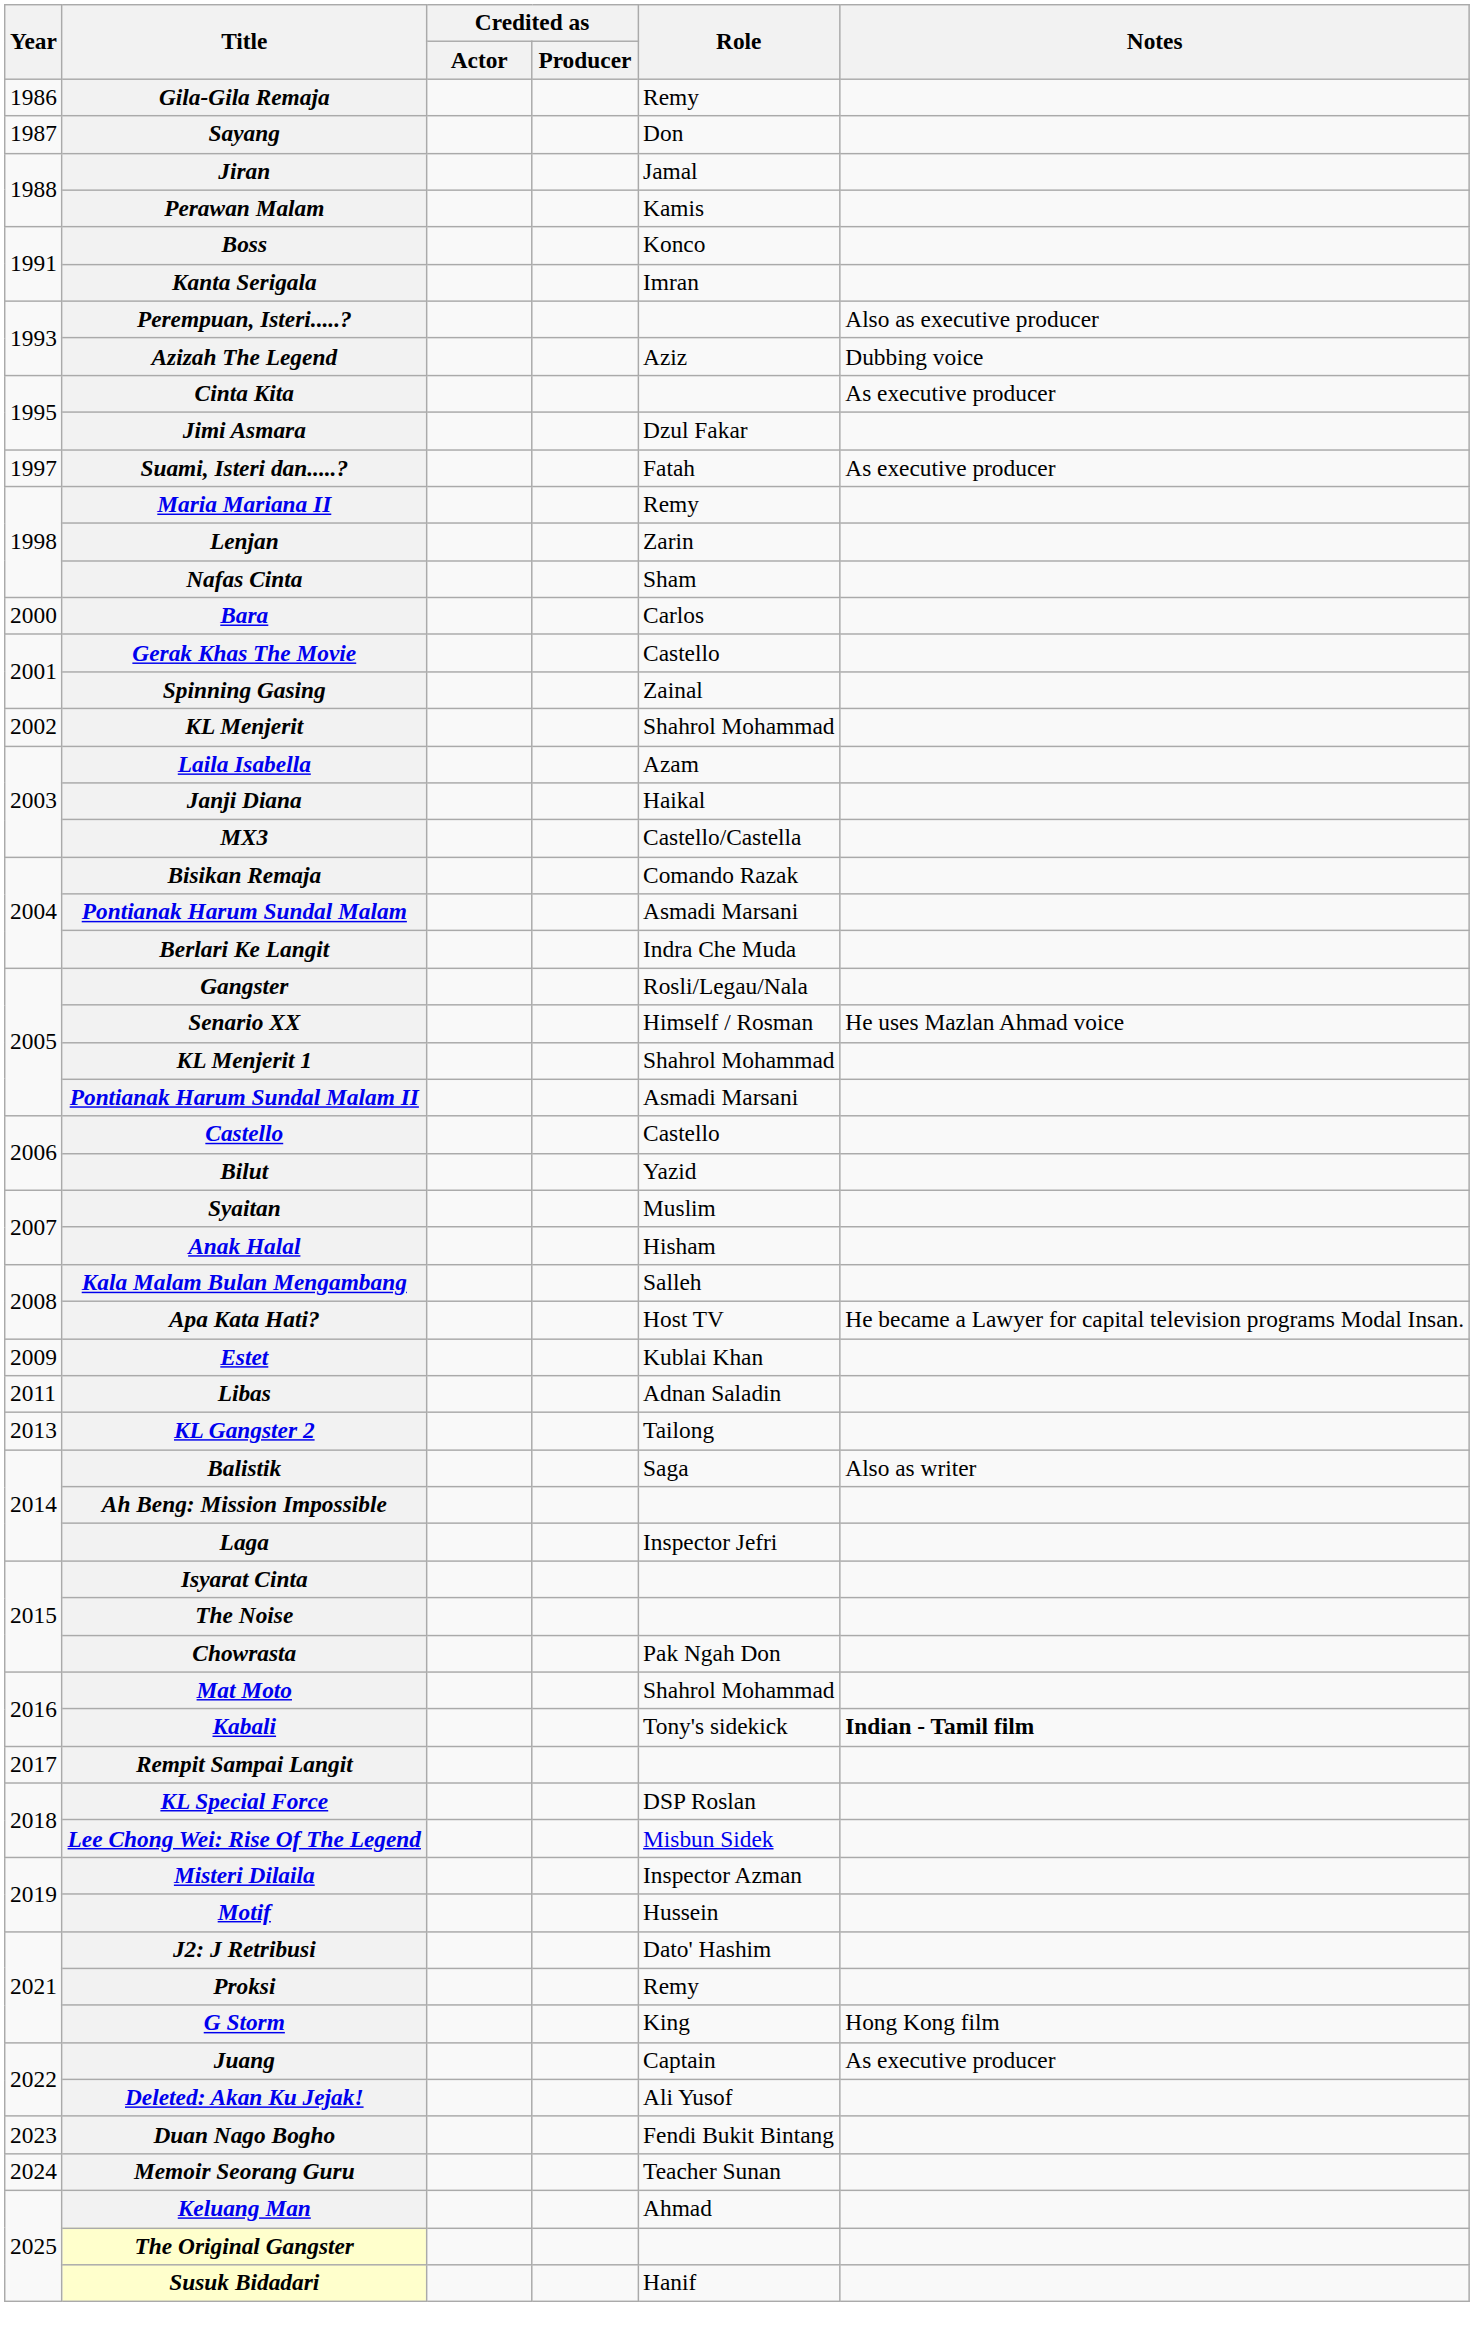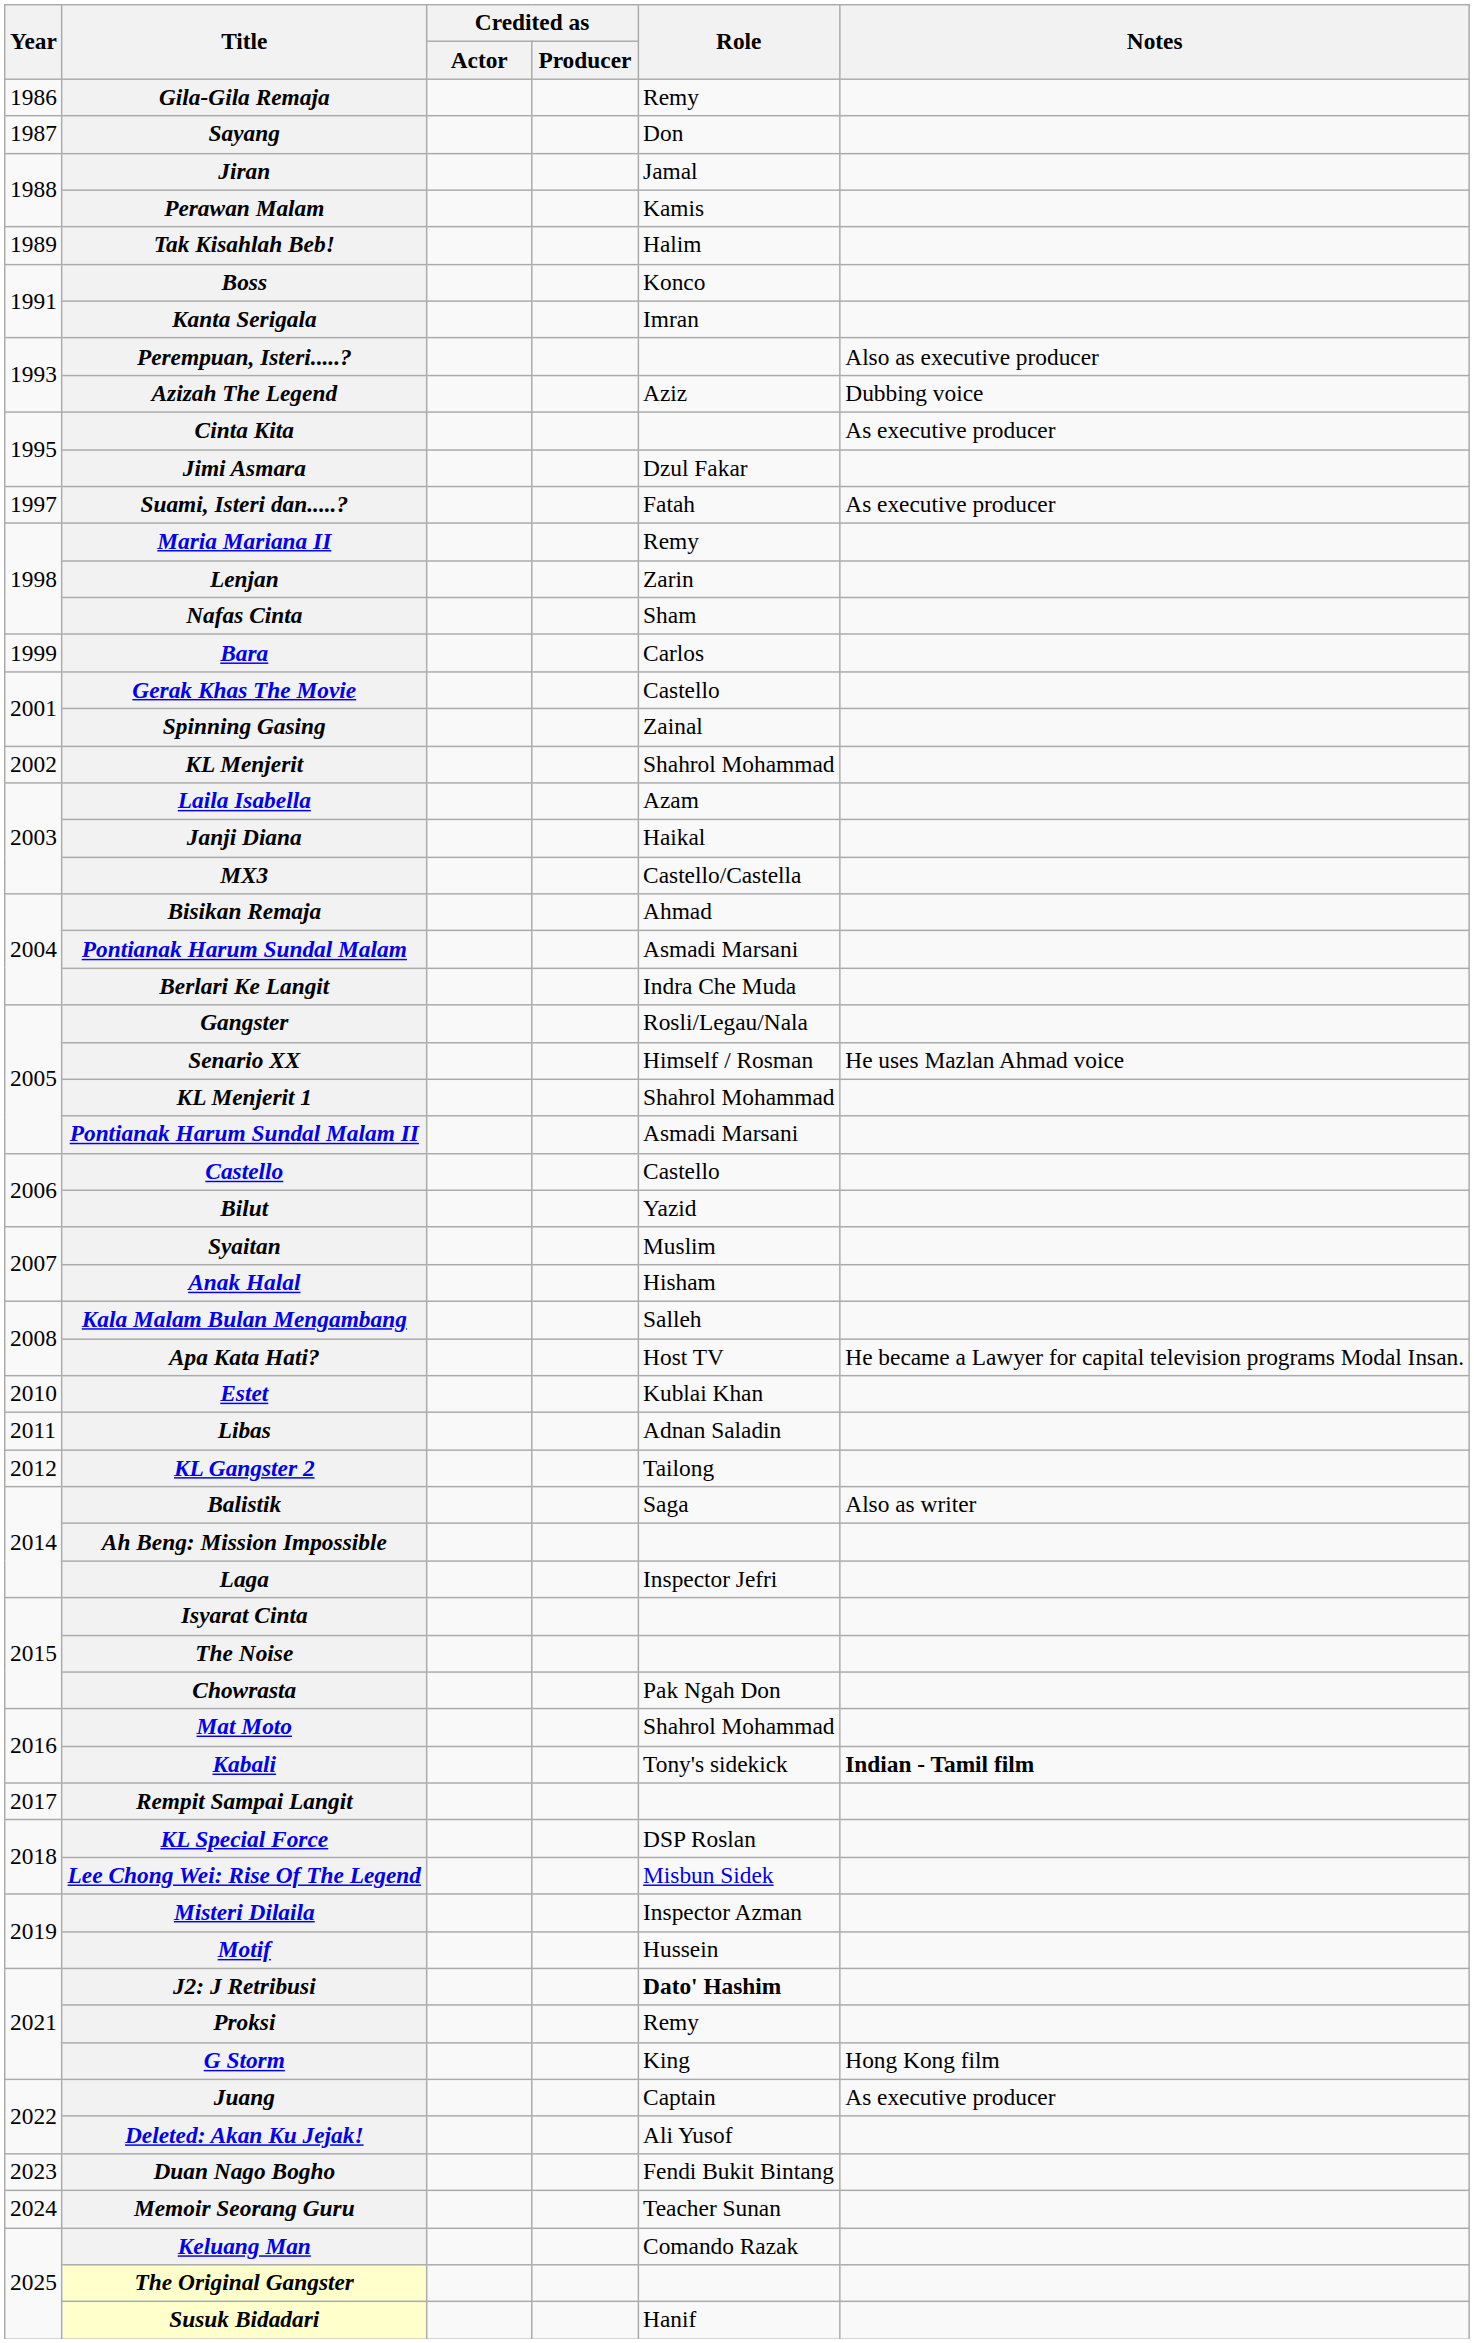+ row: 1989 | Tak Kisahlah Beb! | Halim
Bara | Year: 2000 -> 1999
Bisikan Remaja | Role: Comando Razak -> Ahmad
Estet | Year: 2009 -> 2010
KL Gangster 2 | Year: 2013 -> 2012
J2: J Retribusi | Role: normal -> bold
Keluang Man | Role: Ahmad -> Comando Razak
